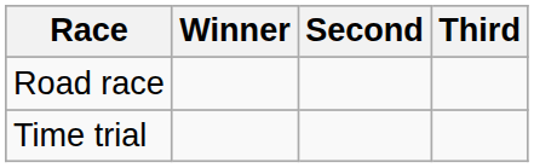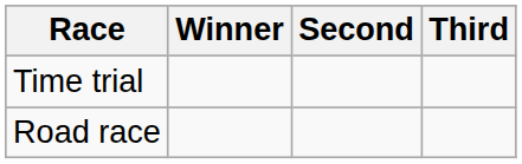rows swapped: Road race <-> Time trial
